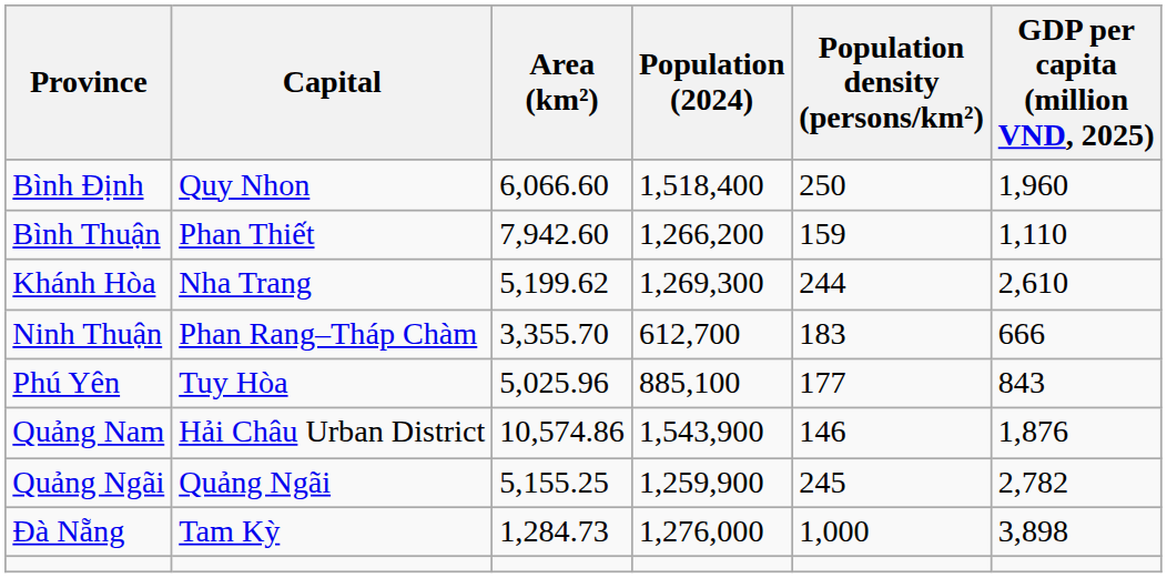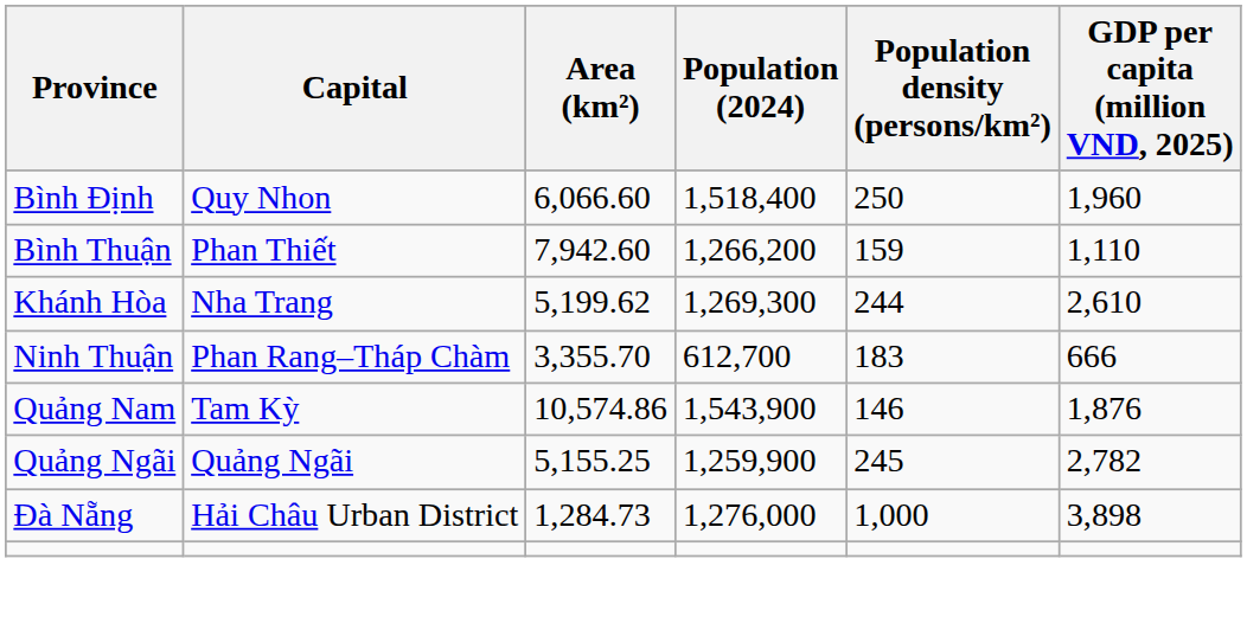- row: Phú Yên | Tuy Hòa | 5,025.96 | 885,100 | 177 | 843
Quảng Nam | Capital: Hải Châu Urban District -> Tam Kỳ
Đà Nẵng | Capital: Tam Kỳ -> Hải Châu Urban District
